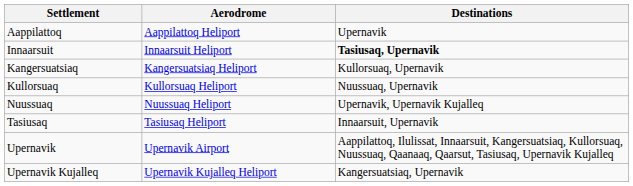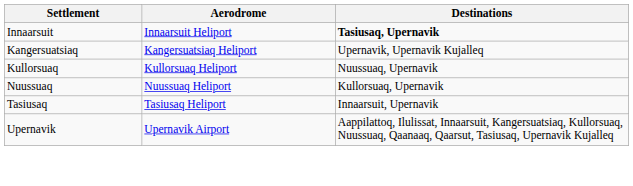- row: Aappilattoq | Aappilattoq Heliport | Upernavik
Kangersuatsiaq | Destinations: Kullorsuaq, Upernavik -> Upernavik, Upernavik Kujalleq
Nuussuaq | Destinations: Upernavik, Upernavik Kujalleq -> Kullorsuaq, Upernavik
- row: Upernavik Kujalleq | Upernavik Kujalleq Heliport | Kangersuatsiaq, Upernavik
